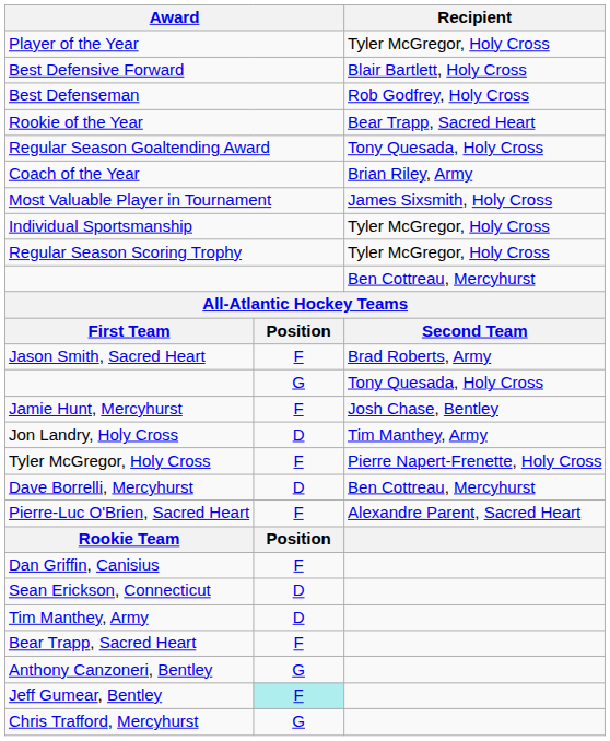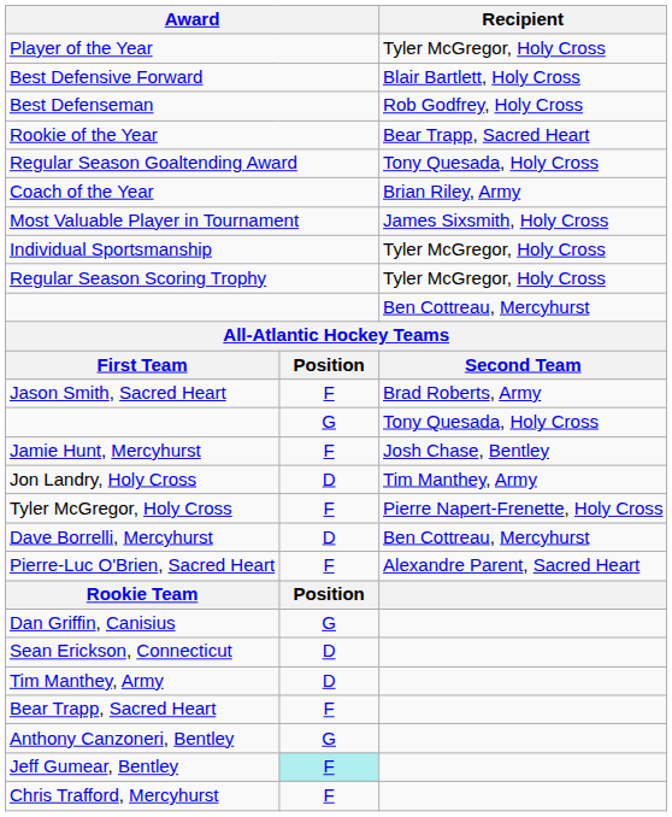Dan Griffin, Canisius | column 2: F -> G
Chris Trafford, Mercyhurst | column 2: G -> F
